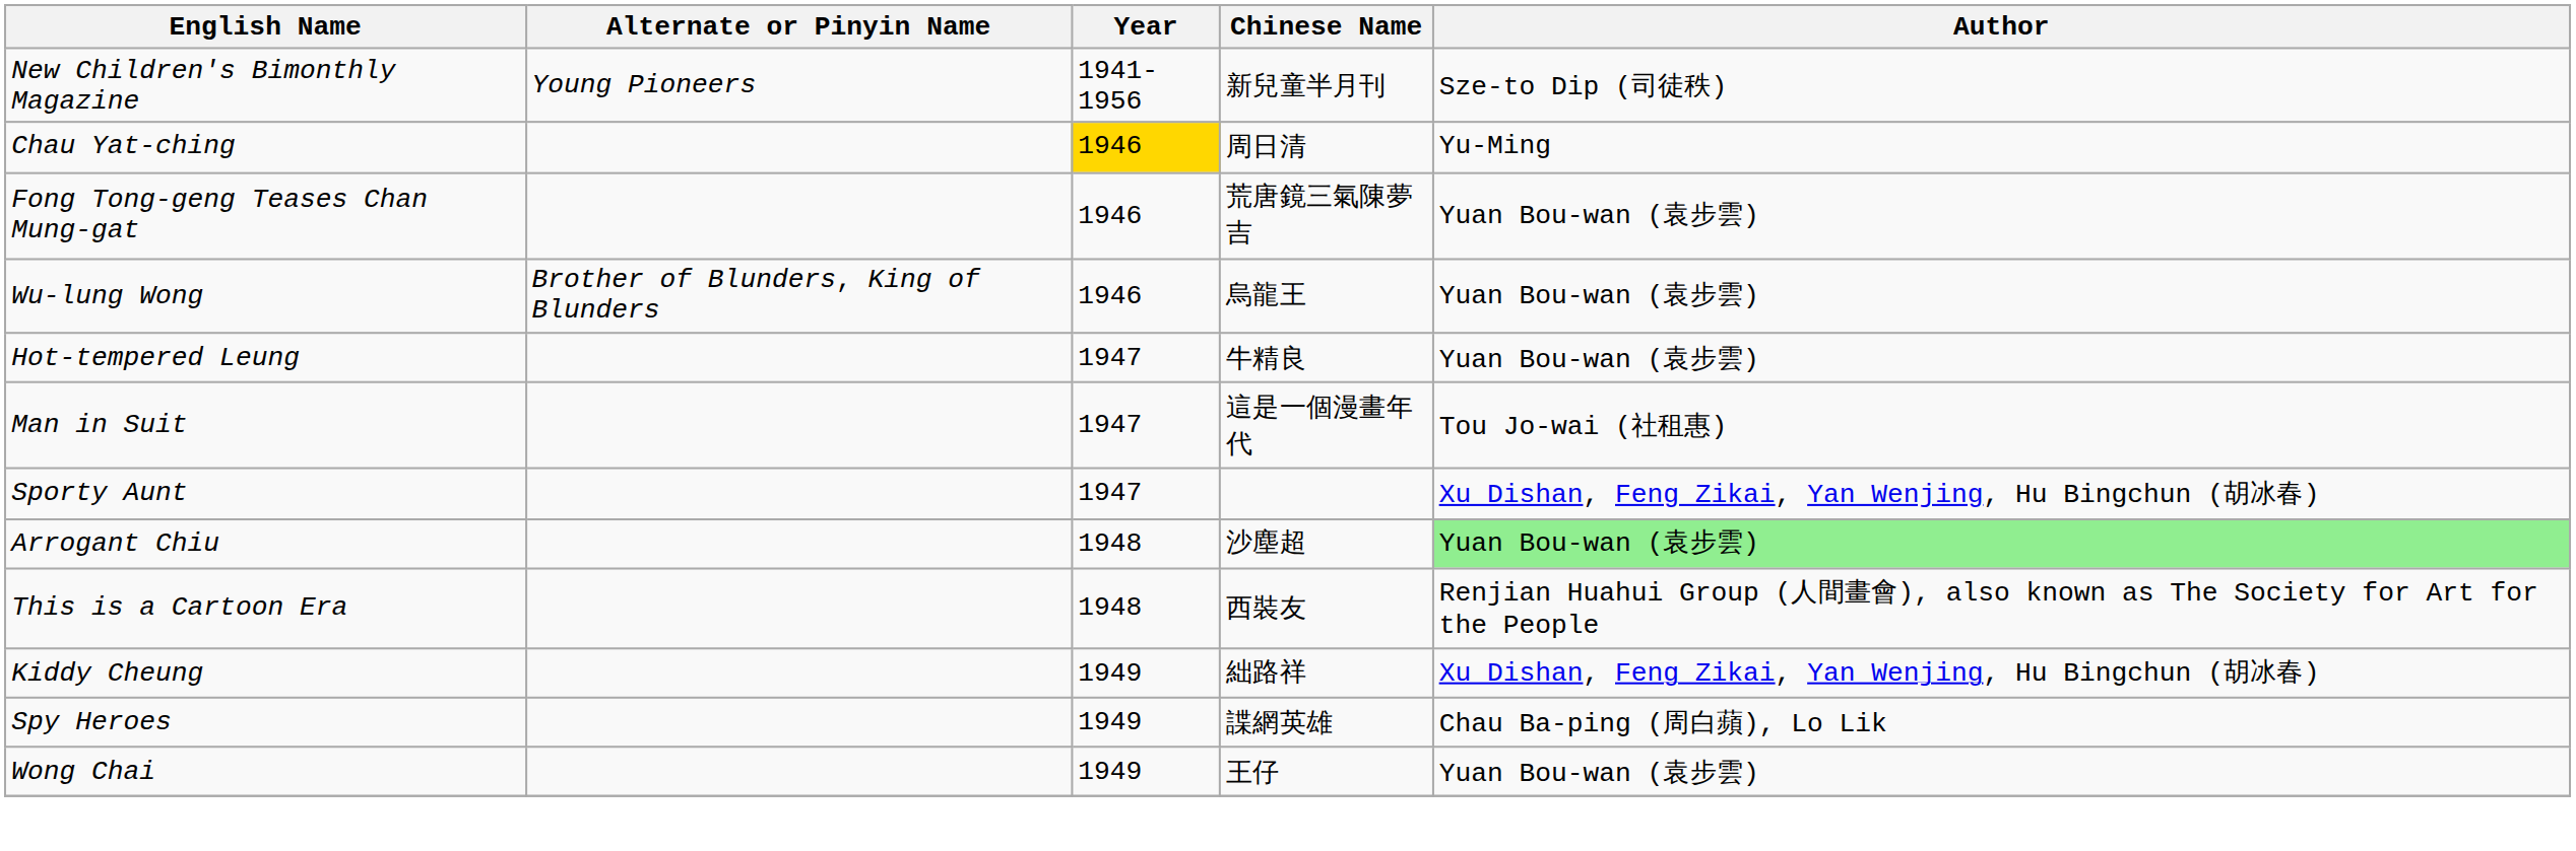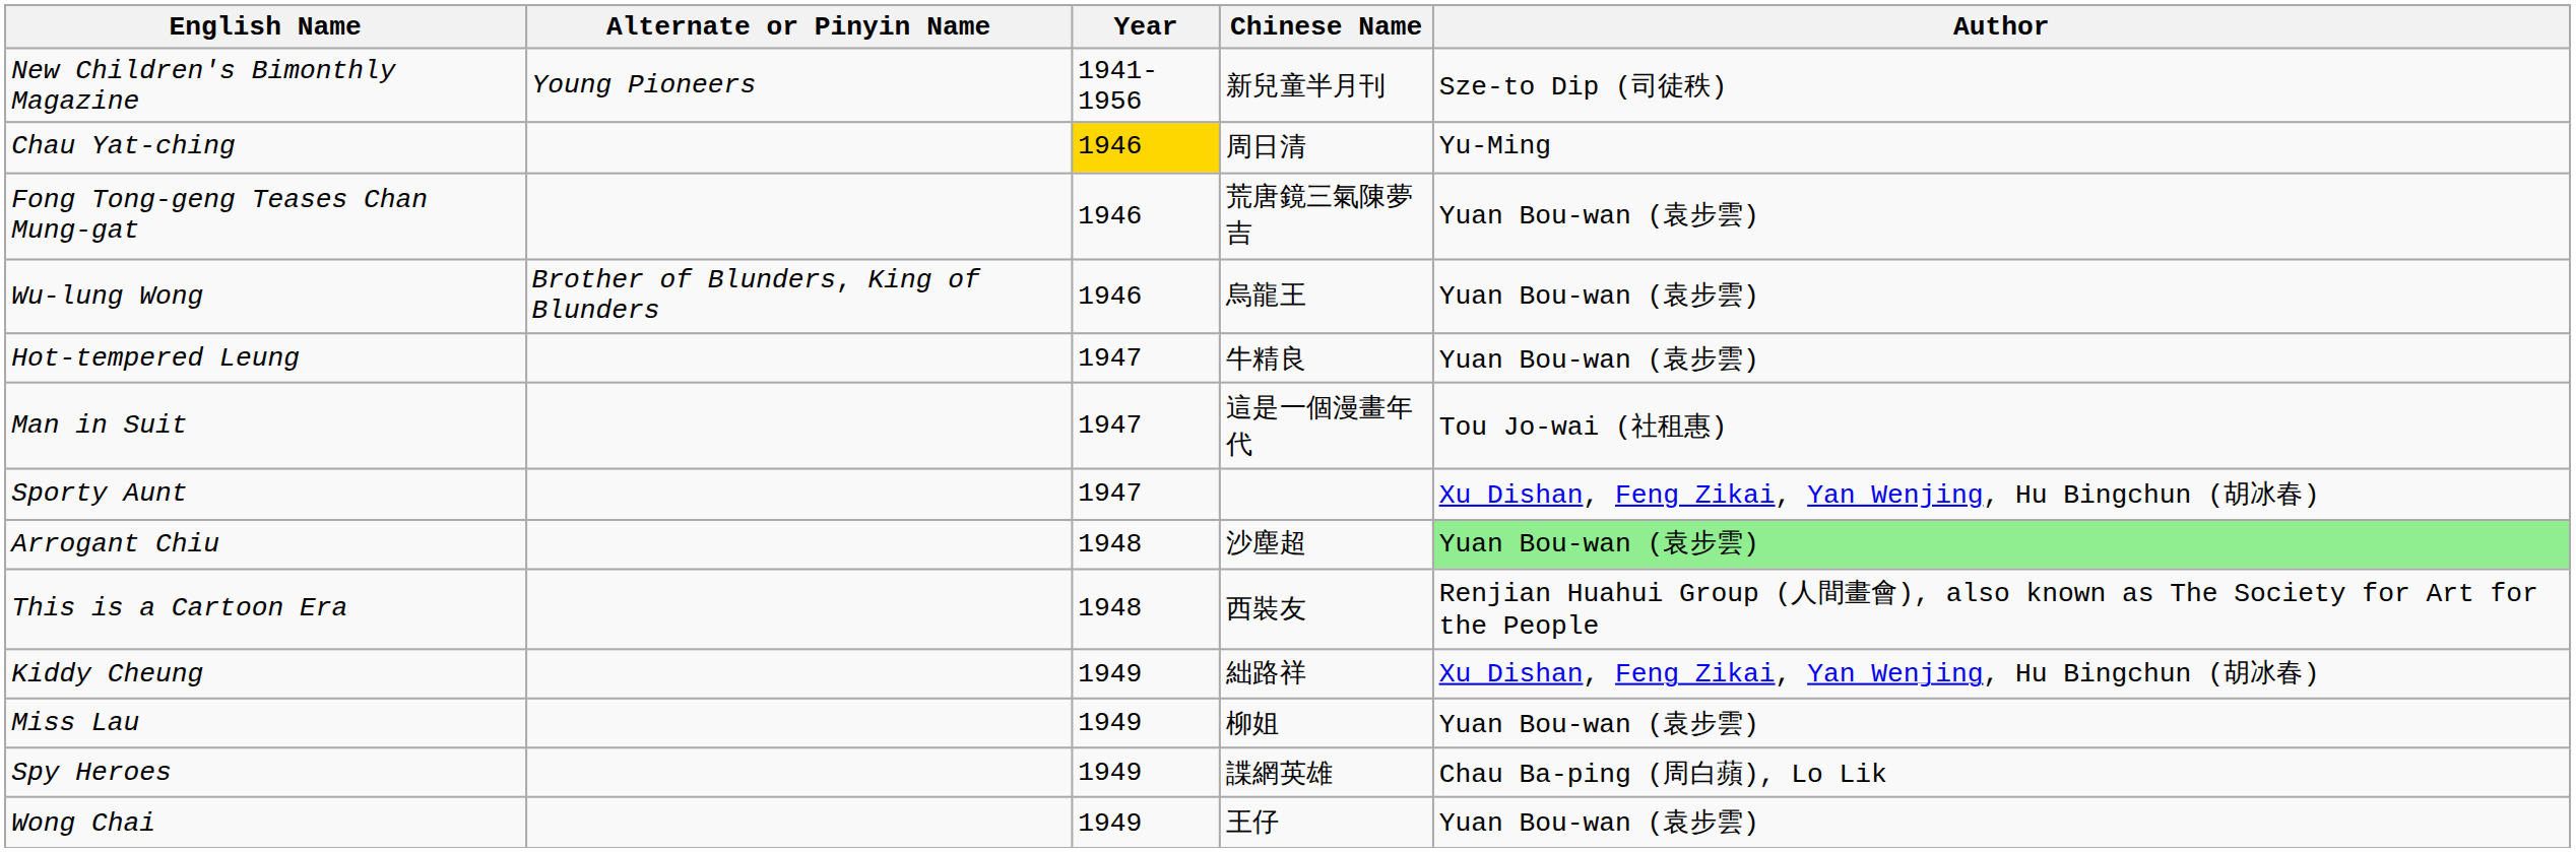+ row: Miss Lau | 1949 | 柳姐 | Yuan Bou-wan (袁步雲)
